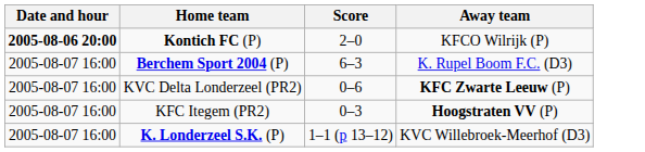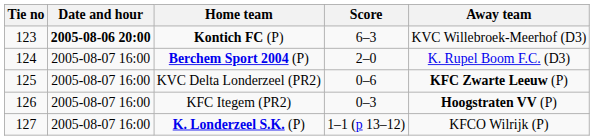+ column: Tie no | 123 | 124 | 125 | 126 | 127
Kontich FC (P) | Score: 2–0 -> 6–3
Kontich FC (P) | Away team: KFCO Wilrijk (P) -> KVC Willebroek-Meerhof (D3)
Berchem Sport 2004 (P) | Score: 6–3 -> 2–0
K. Londerzeel S.K. (P) | Away team: KVC Willebroek-Meerhof (D3) -> KFCO Wilrijk (P)
